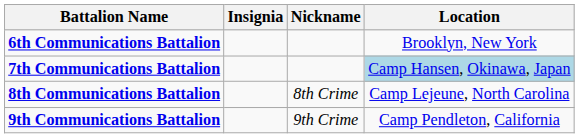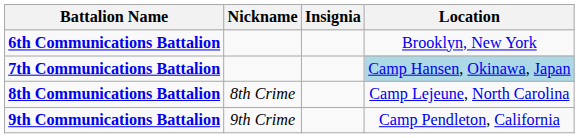columns swapped: Insignia <-> Nickname
